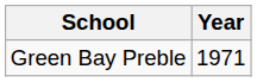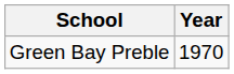Green Bay Preble | Year: 1971 -> 1970
